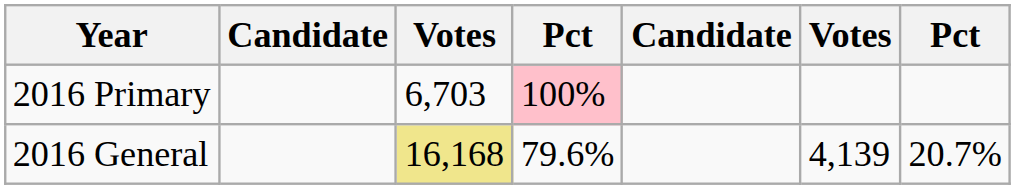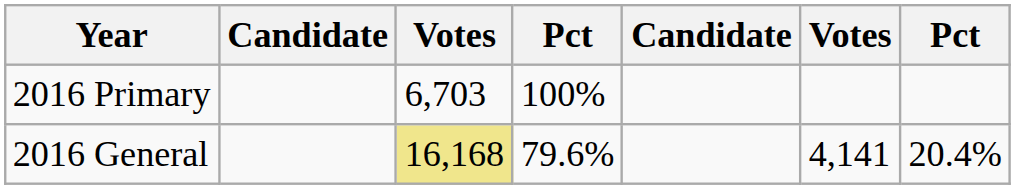2016 Primary | column 4: pink background -> no background
2016 General | column 6: 4,139 -> 4,141
2016 General | column 7: 20.7% -> 20.4%
